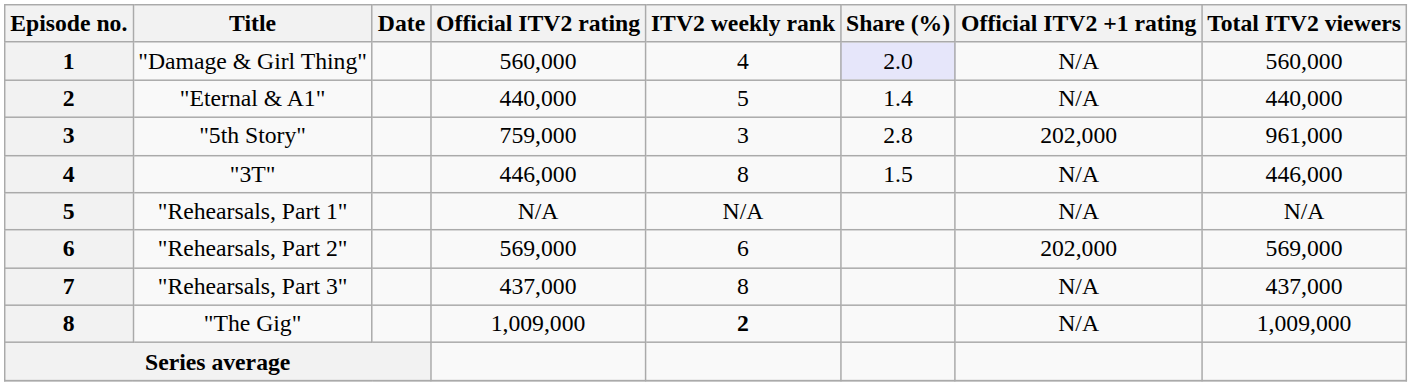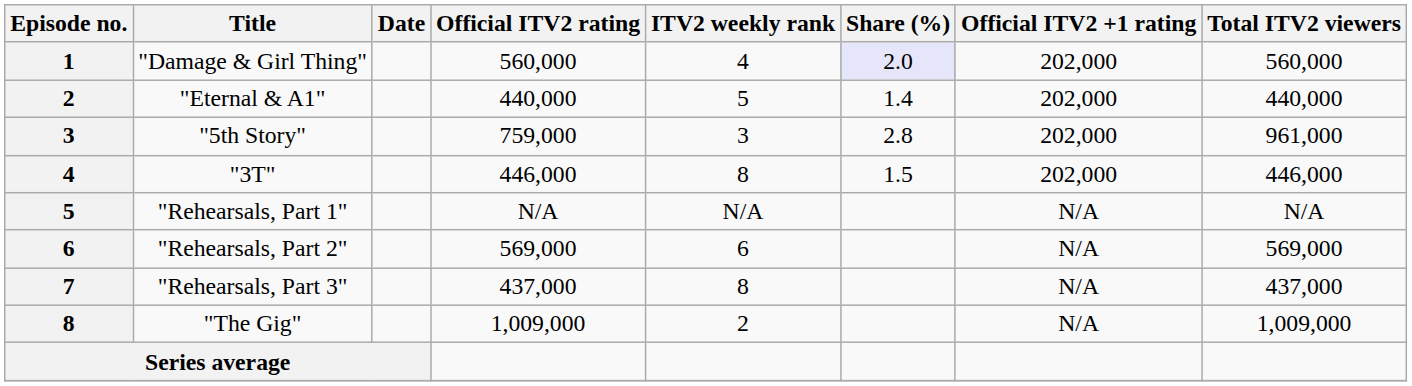"Damage & Girl Thing" | Official ITV2 +1 rating: N/A -> 202,000
"Eternal & A1" | Official ITV2 +1 rating: N/A -> 202,000
"3T" | Official ITV2 +1 rating: N/A -> 202,000
"Rehearsals, Part 2" | Official ITV2 +1 rating: 202,000 -> N/A
"The Gig" | ITV2 weekly rank: bold -> normal
